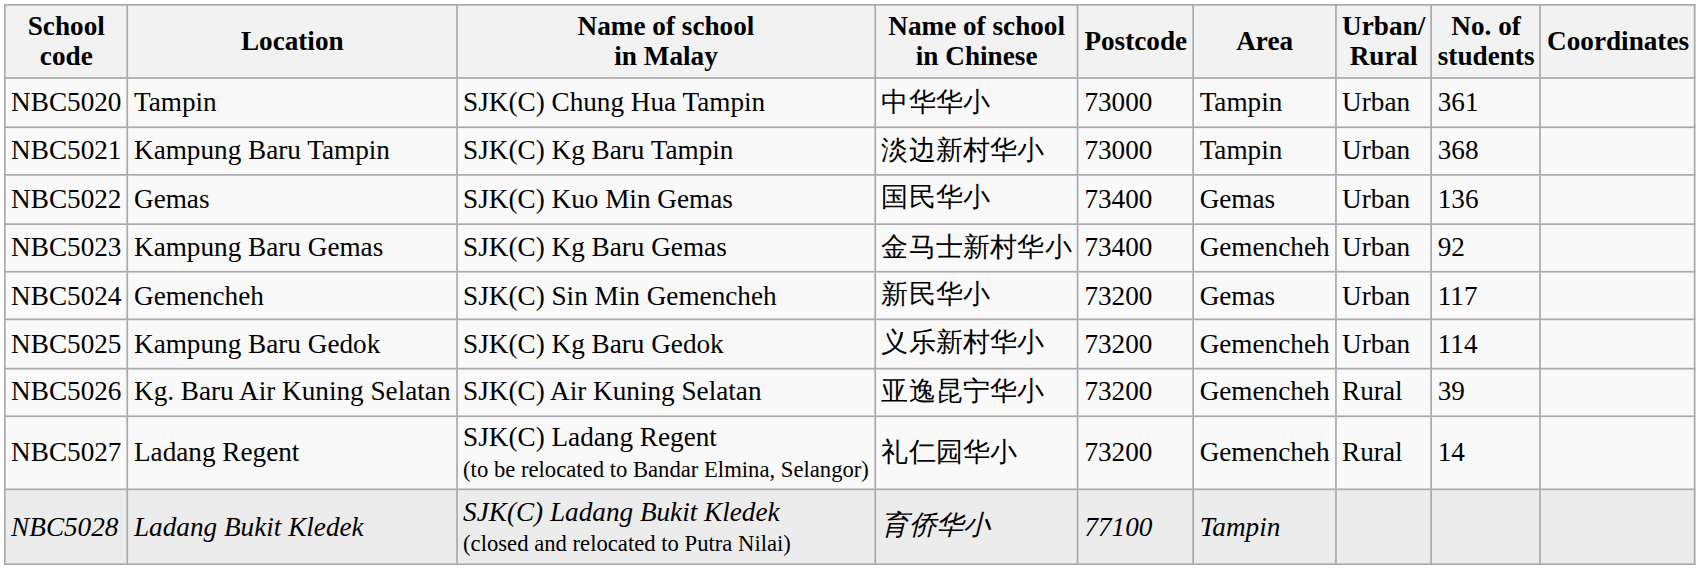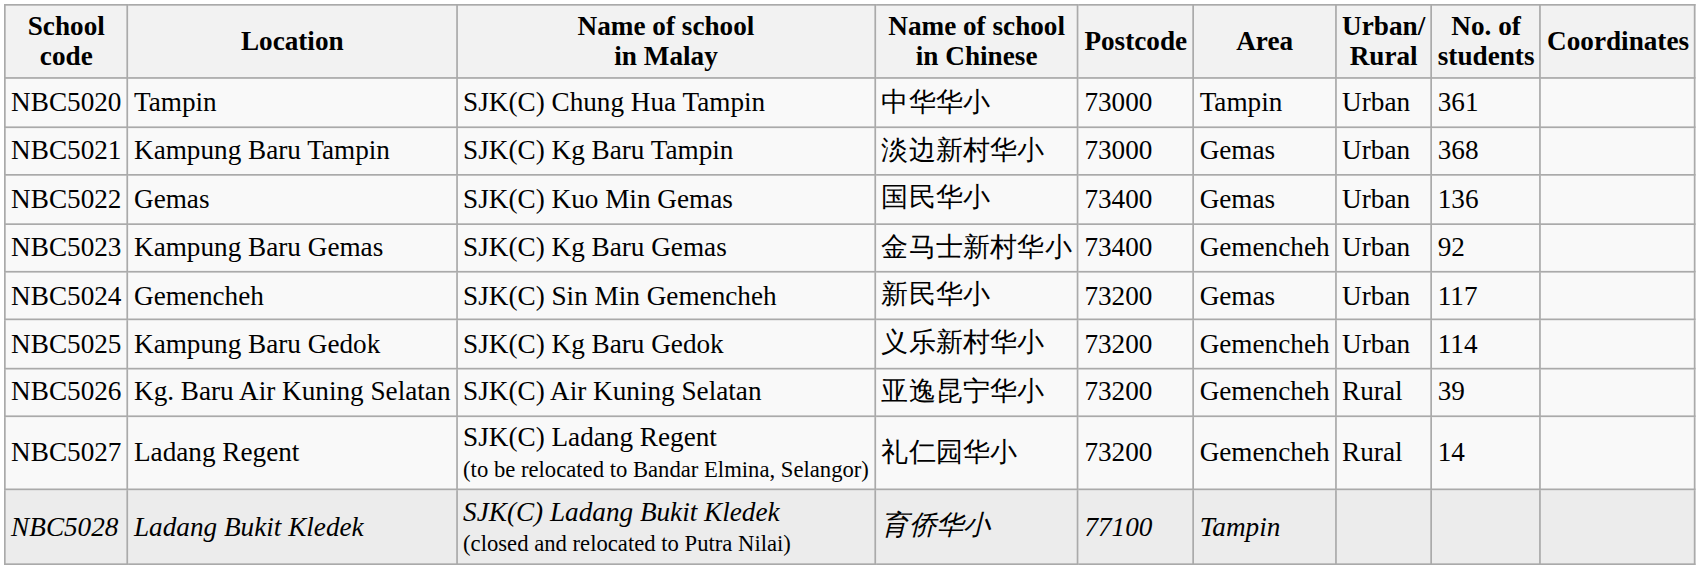NBC5021 | Area: Tampin -> Gemas
